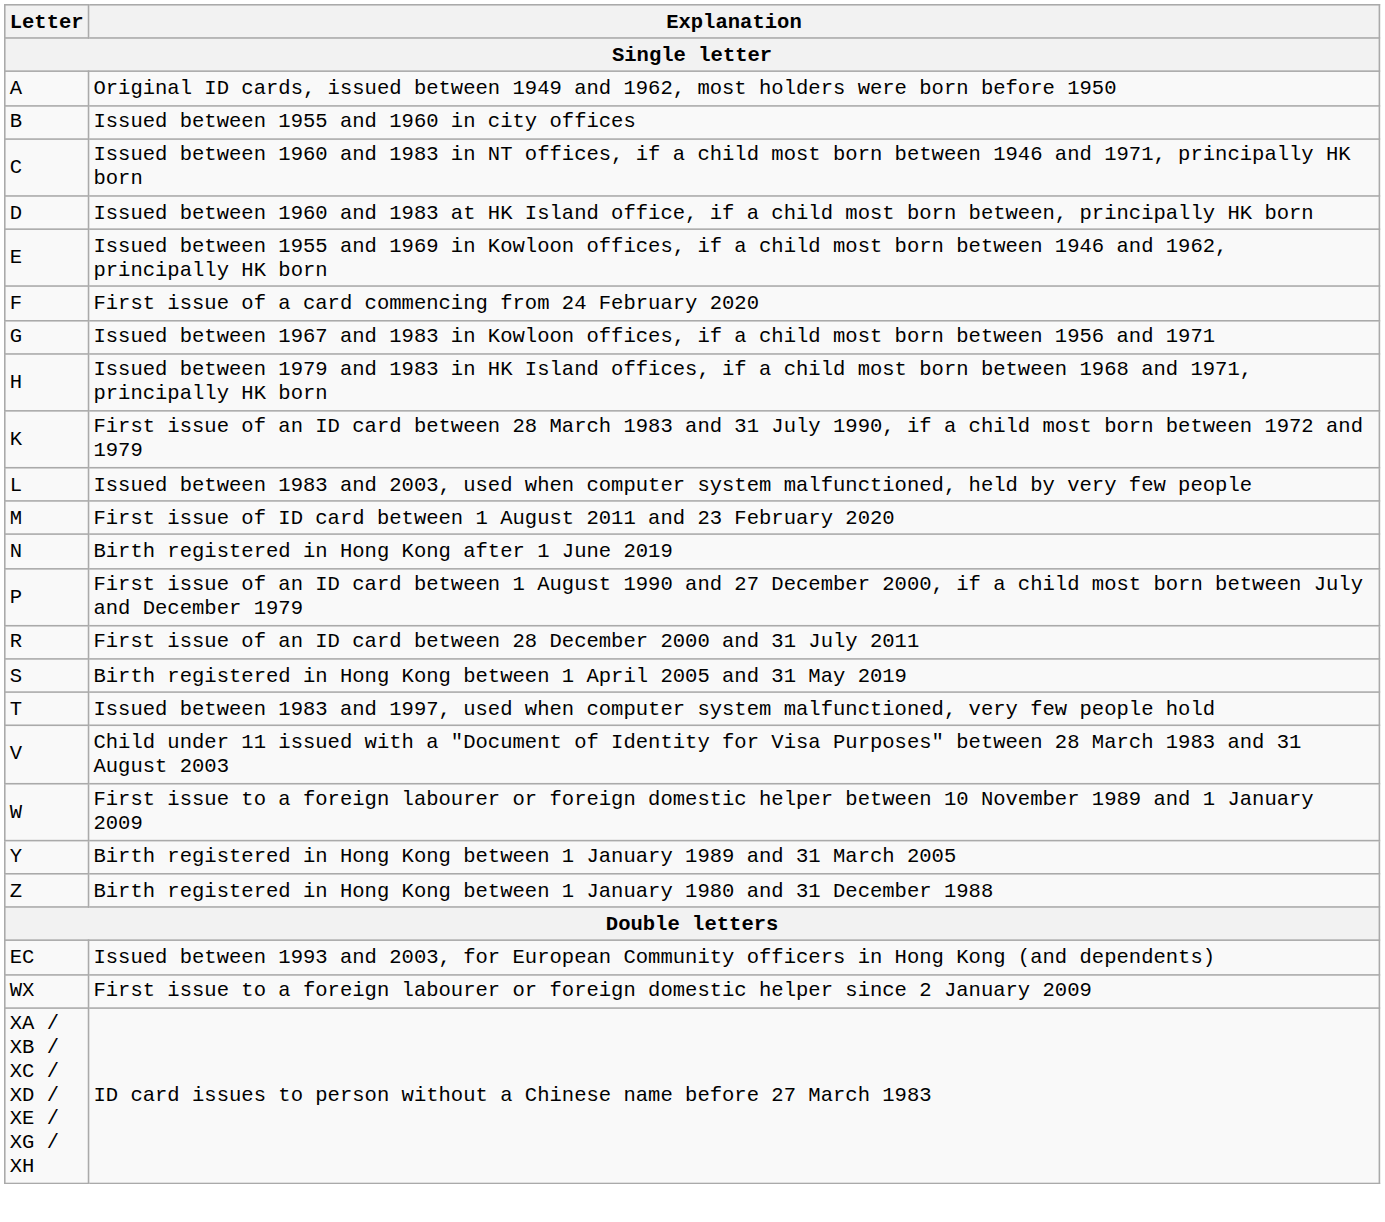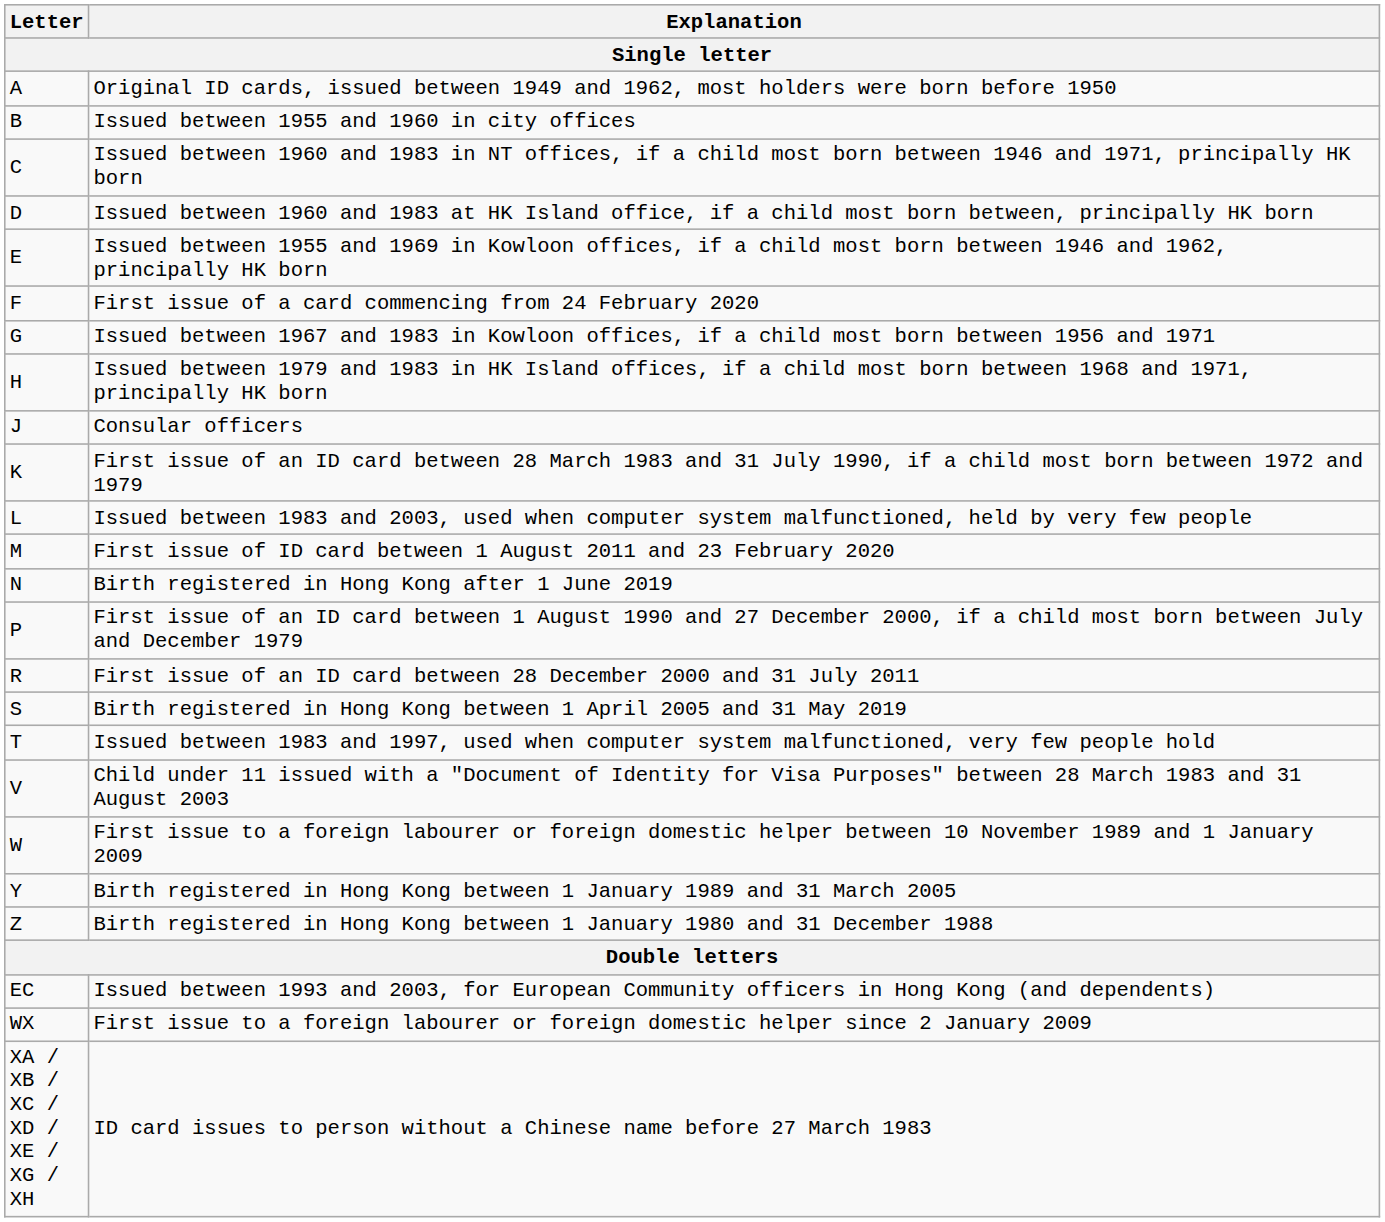+ row: J | Consular officers
